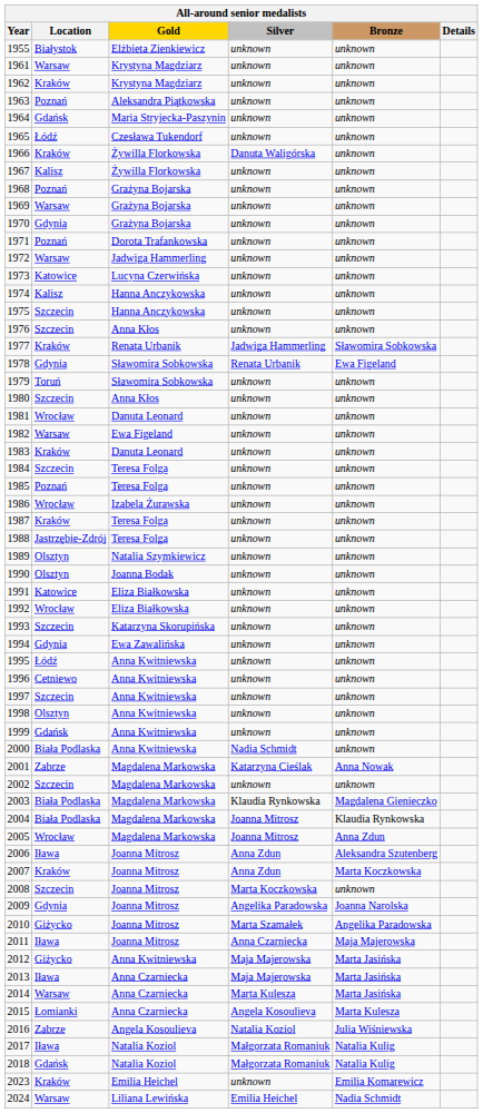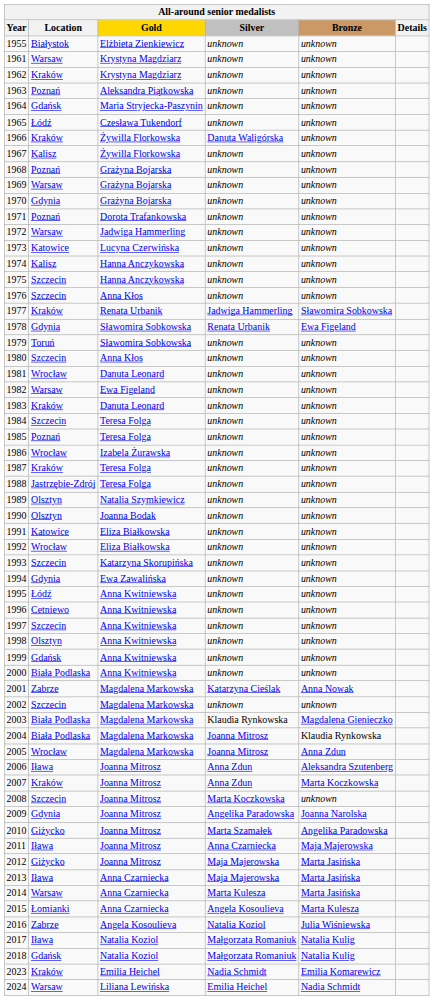2000 | Silver: Nadia Schmidt -> unknown
2012 | Gold: Anna Kwitniewska -> Joanna Mitrosz
2023 | Silver: unknown -> Nadia Schmidt
